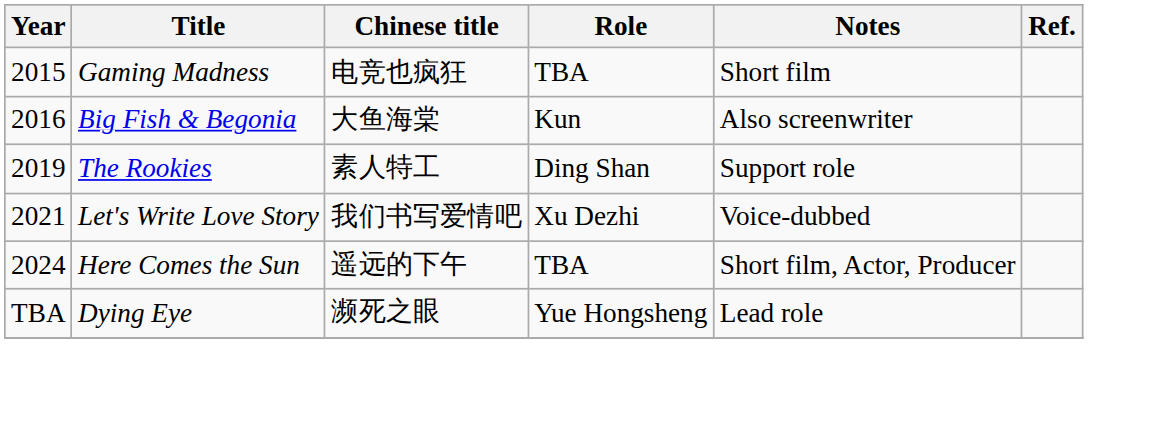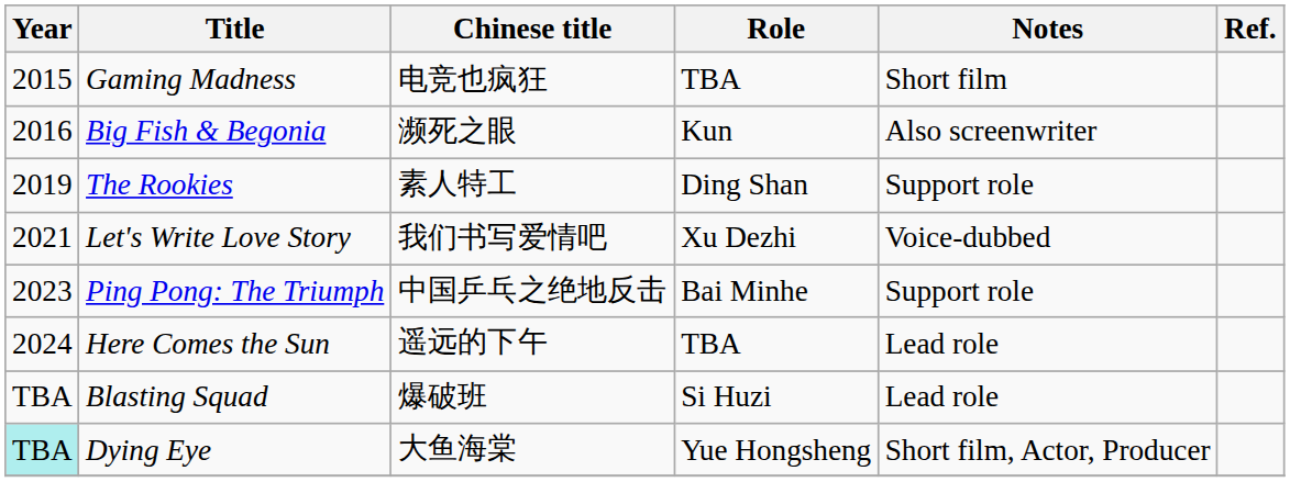Big Fish & Begonia | Chinese title: 大鱼海棠 -> 濒死之眼
+ row: 2023 | Ping Pong: The Triumph | 中国乒乓之绝地反击 | Bai Minhe | Support role
Here Comes the Sun | Notes: Short film, Actor, Producer -> Lead role
+ row: TBA | Blasting Squad | 爆破班 | Si Huzi | Lead role
Dying Eye | Year: no background -> paleturquoise background
Dying Eye | Chinese title: 濒死之眼 -> 大鱼海棠
Dying Eye | Notes: Lead role -> Short film, Actor, Producer
